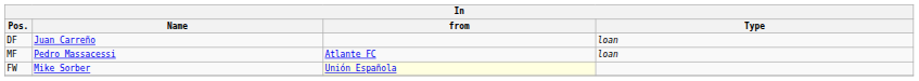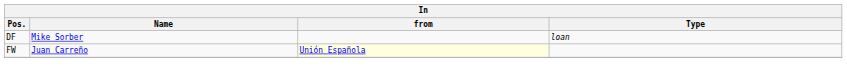DF | Name: Juan Carreño -> Mike Sorber
- row: MF | Pedro Massacessi | Atlante FC | loan
FW | Name: Mike Sorber -> Juan Carreño
